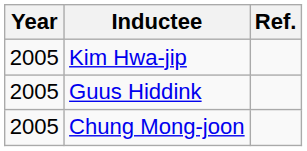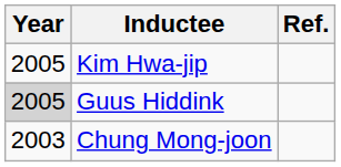Guus Hiddink | Year: no background -> lightgrey background
Chung Mong-joon | Year: 2005 -> 2003
